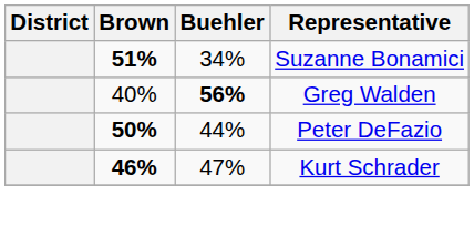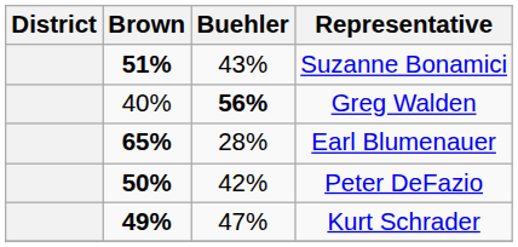Suzanne Bonamici | Buehler: 34% -> 43%
+ row: 65% | 28% | Earl Blumenauer
Peter DeFazio | Buehler: 44% -> 42%
Kurt Schrader | Brown: 46% -> 49%
